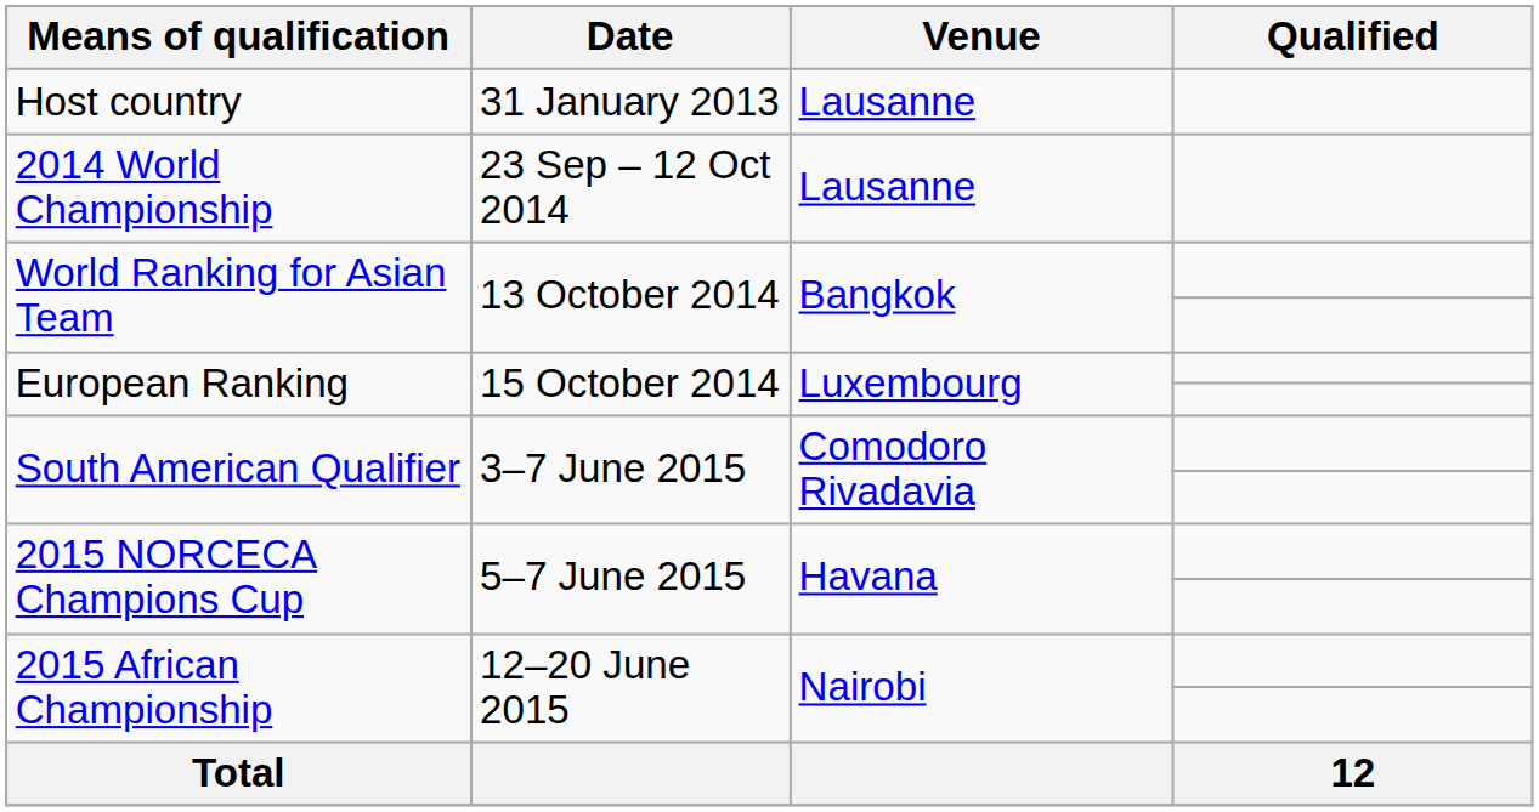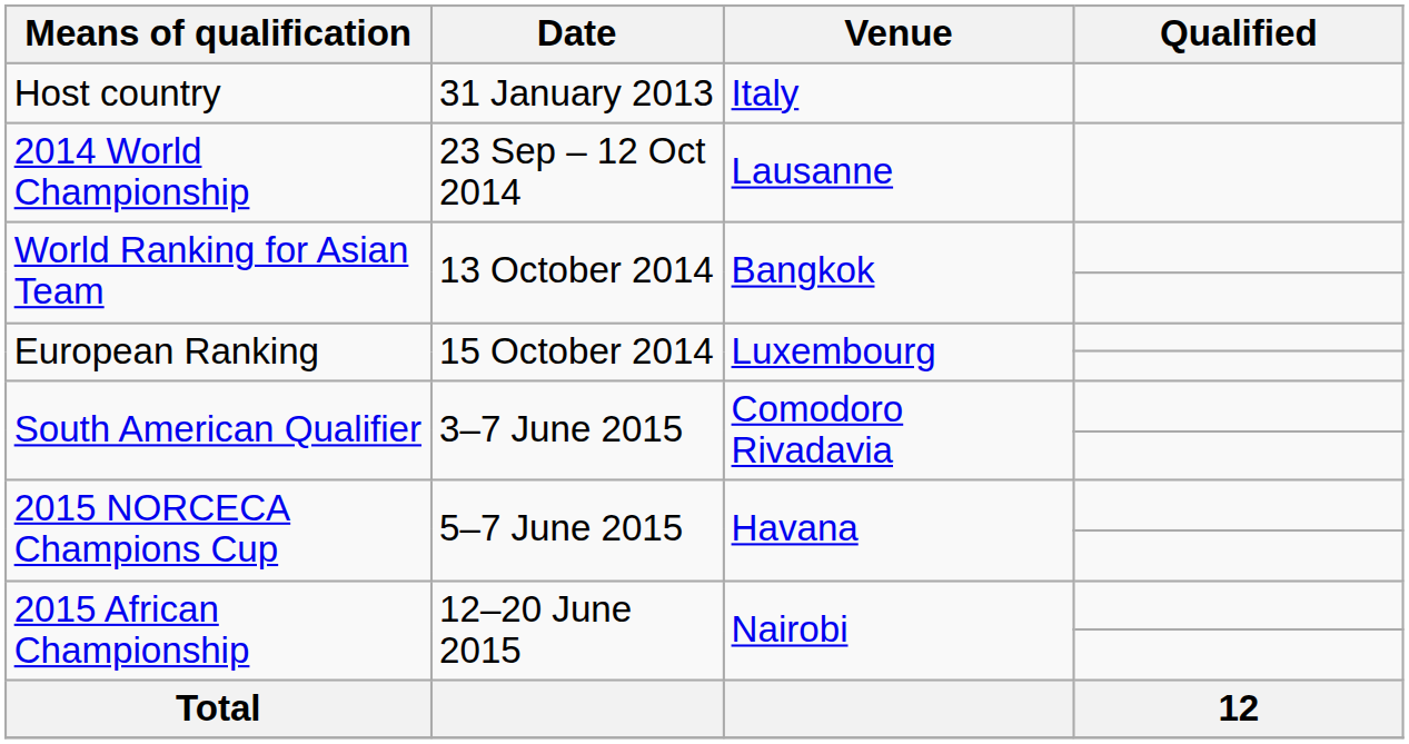Host country | Venue: Lausanne -> Italy
